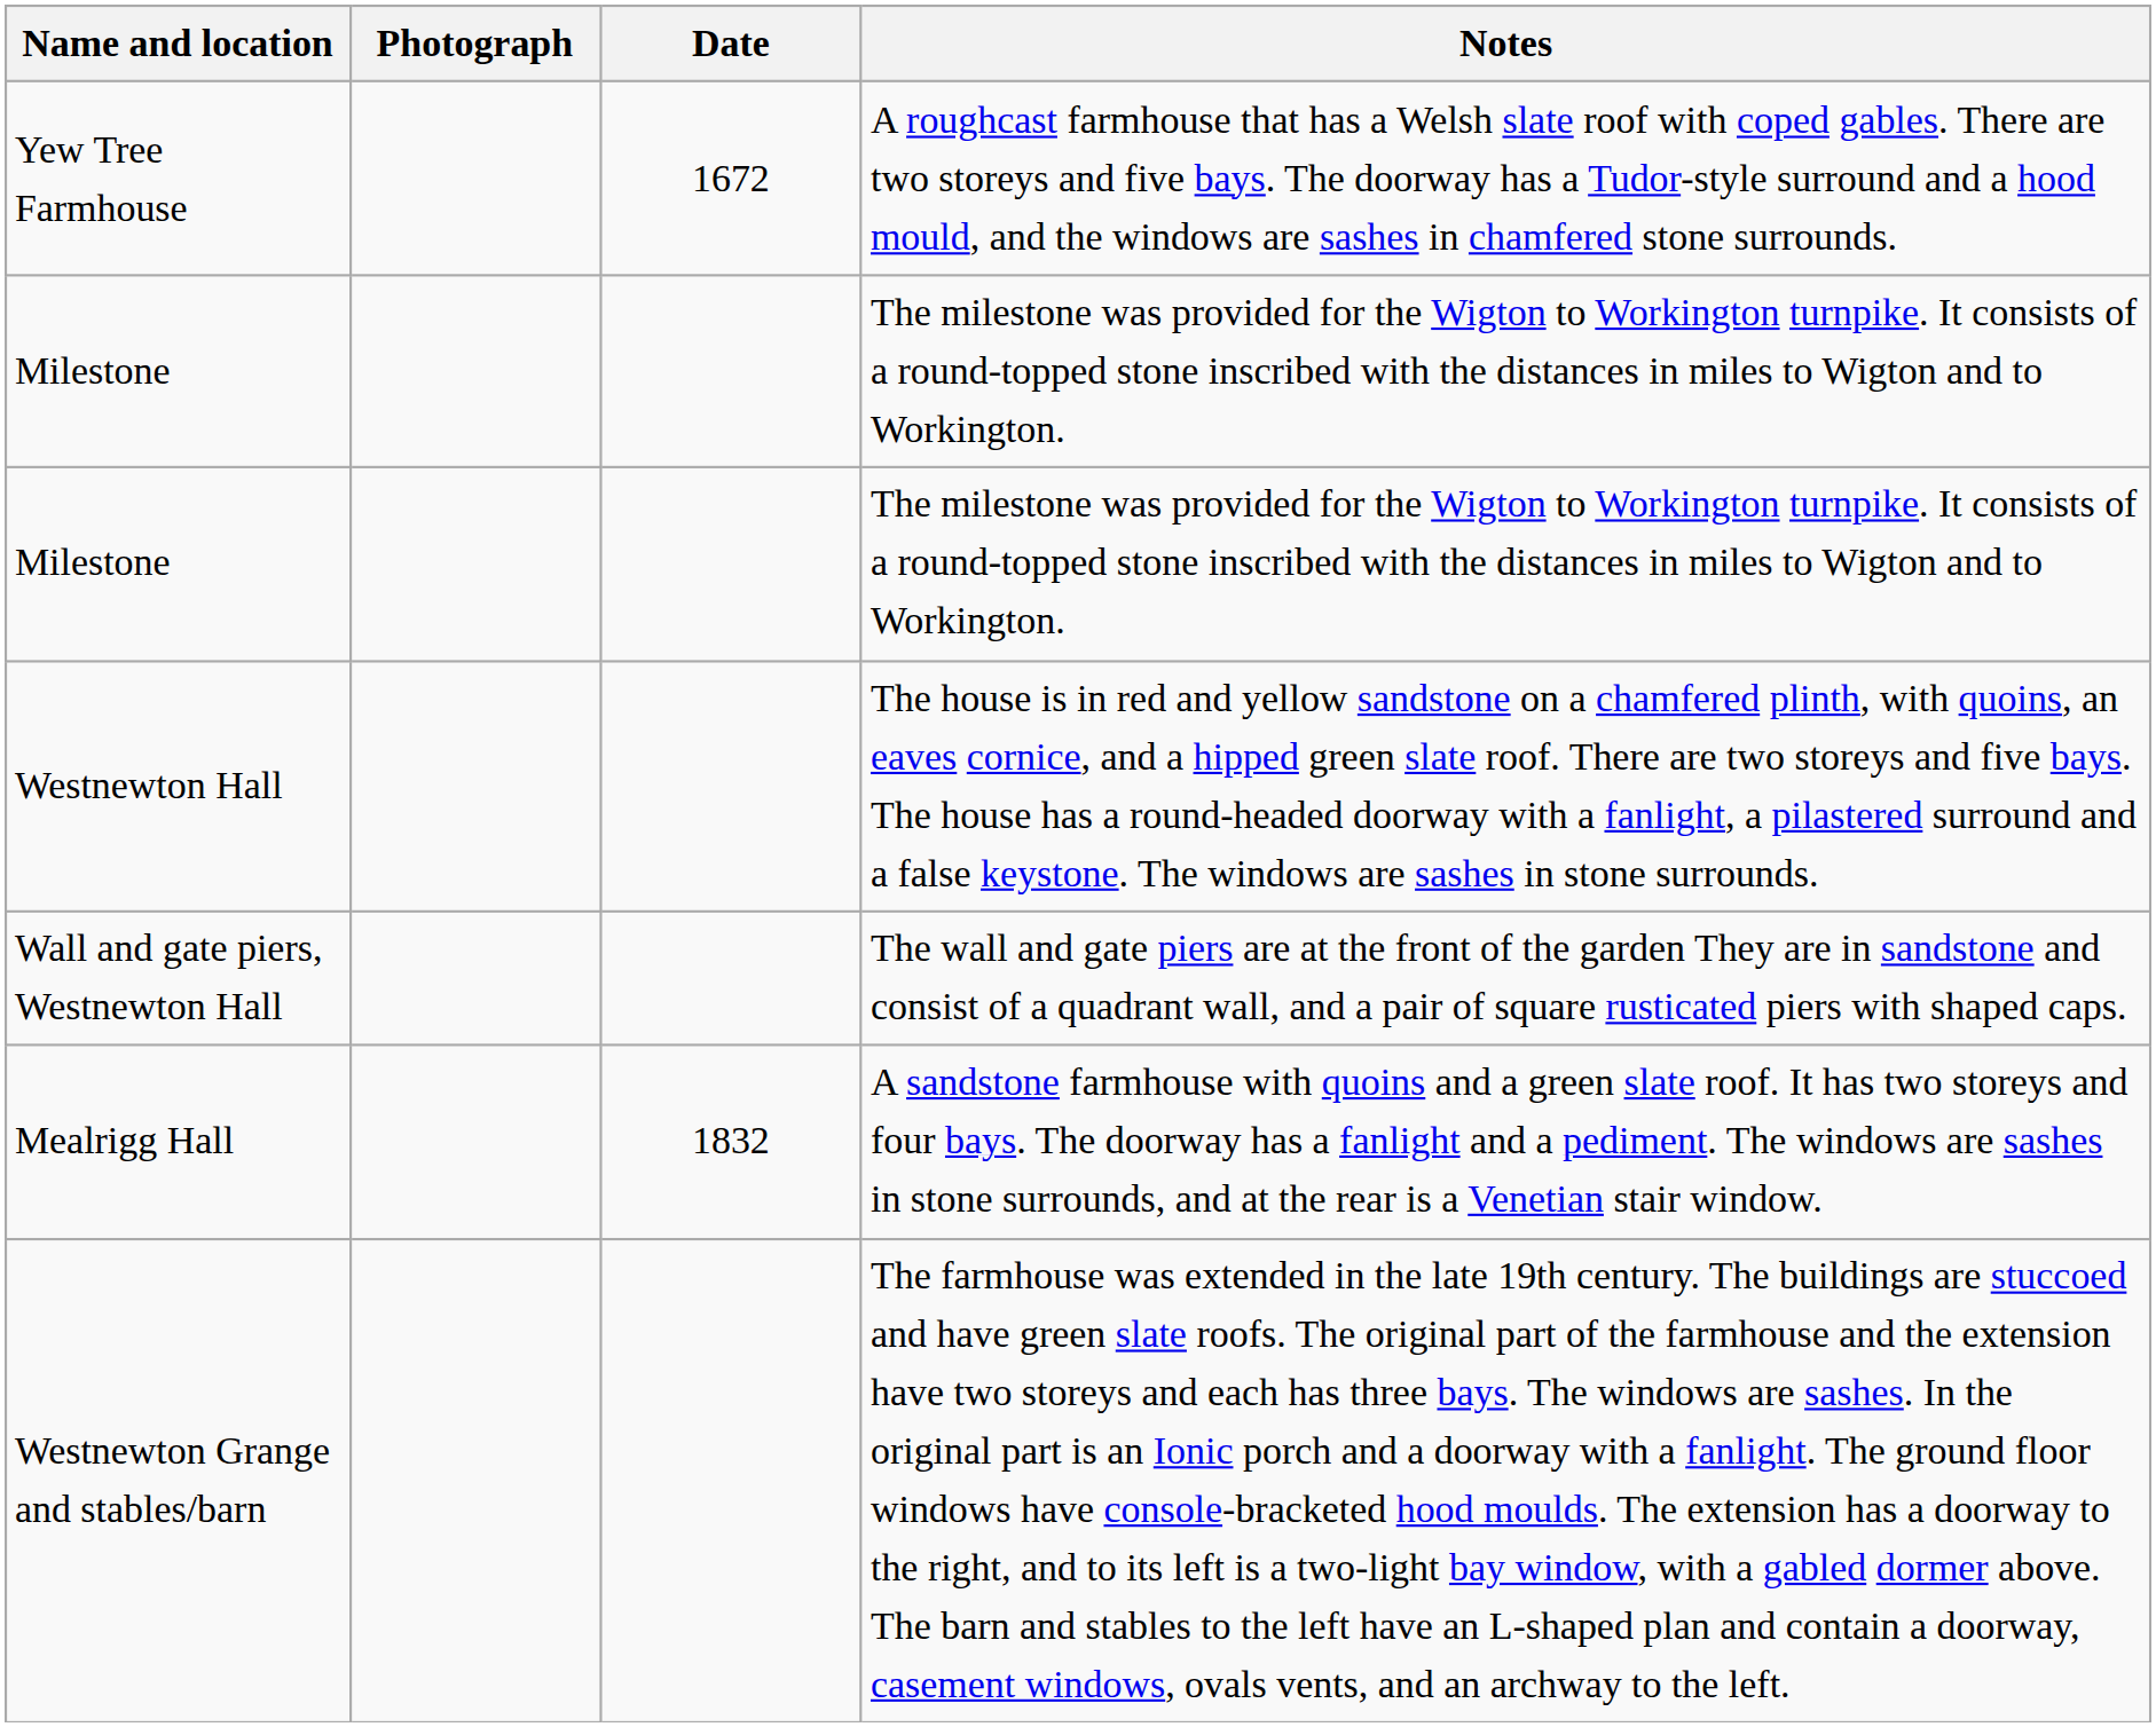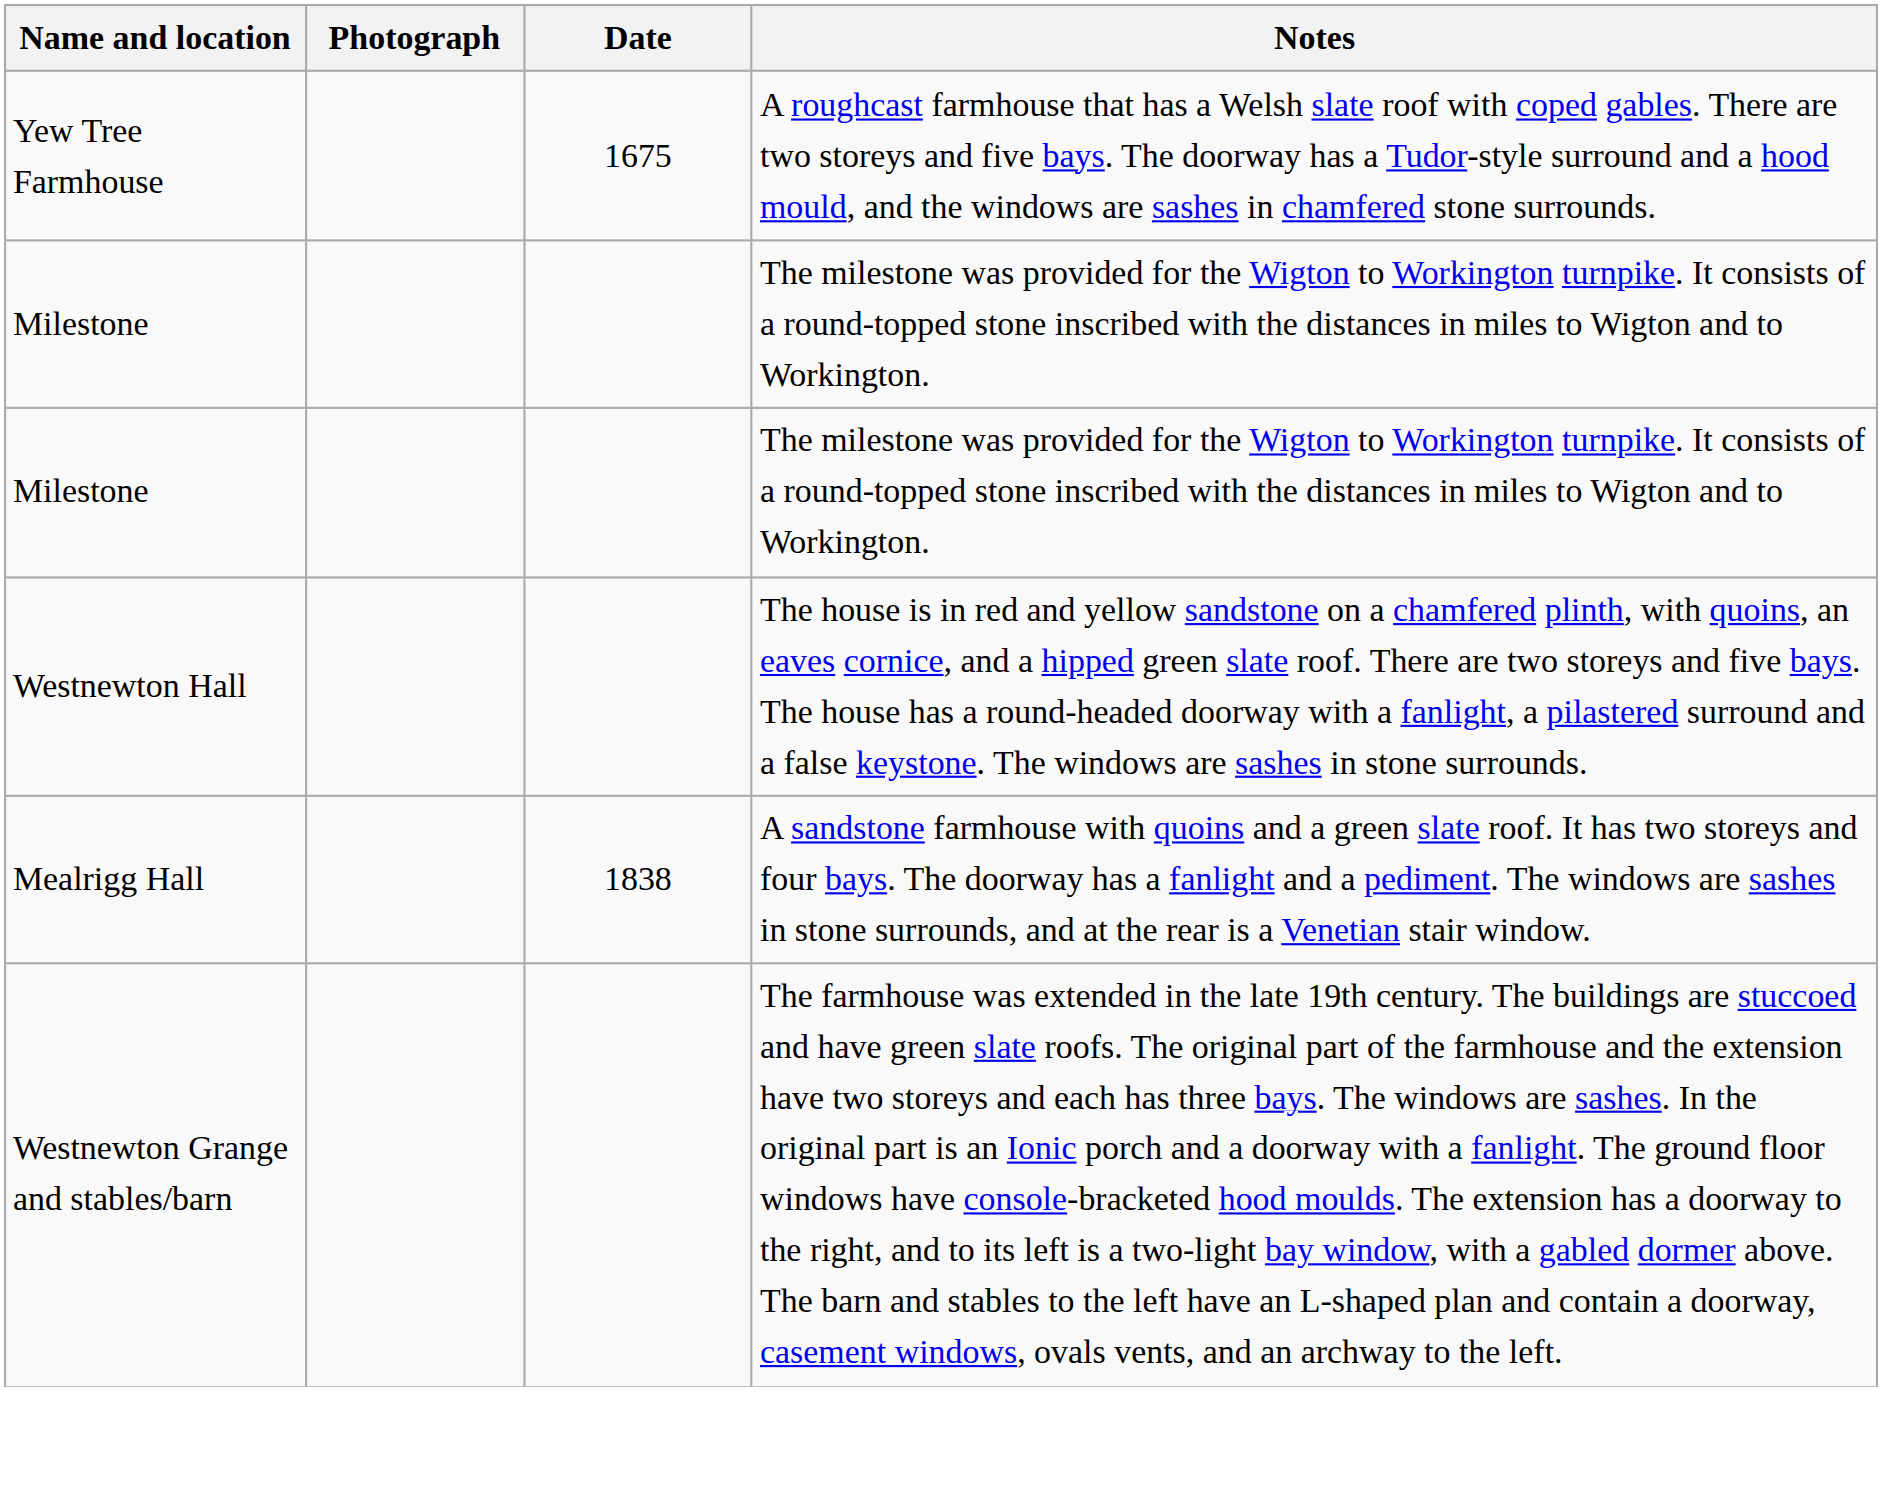Yew Tree Farmhouse | Date: 1672 -> 1675
- row: Wall and gate piers, Westnewton Hall | The wall and gate piers are at the front of the garden They are in sandstone and consist of a quadrant wall, and a pair of square rusticated piers with shaped caps.
Mealrigg Hall | Date: 1832 -> 1838
